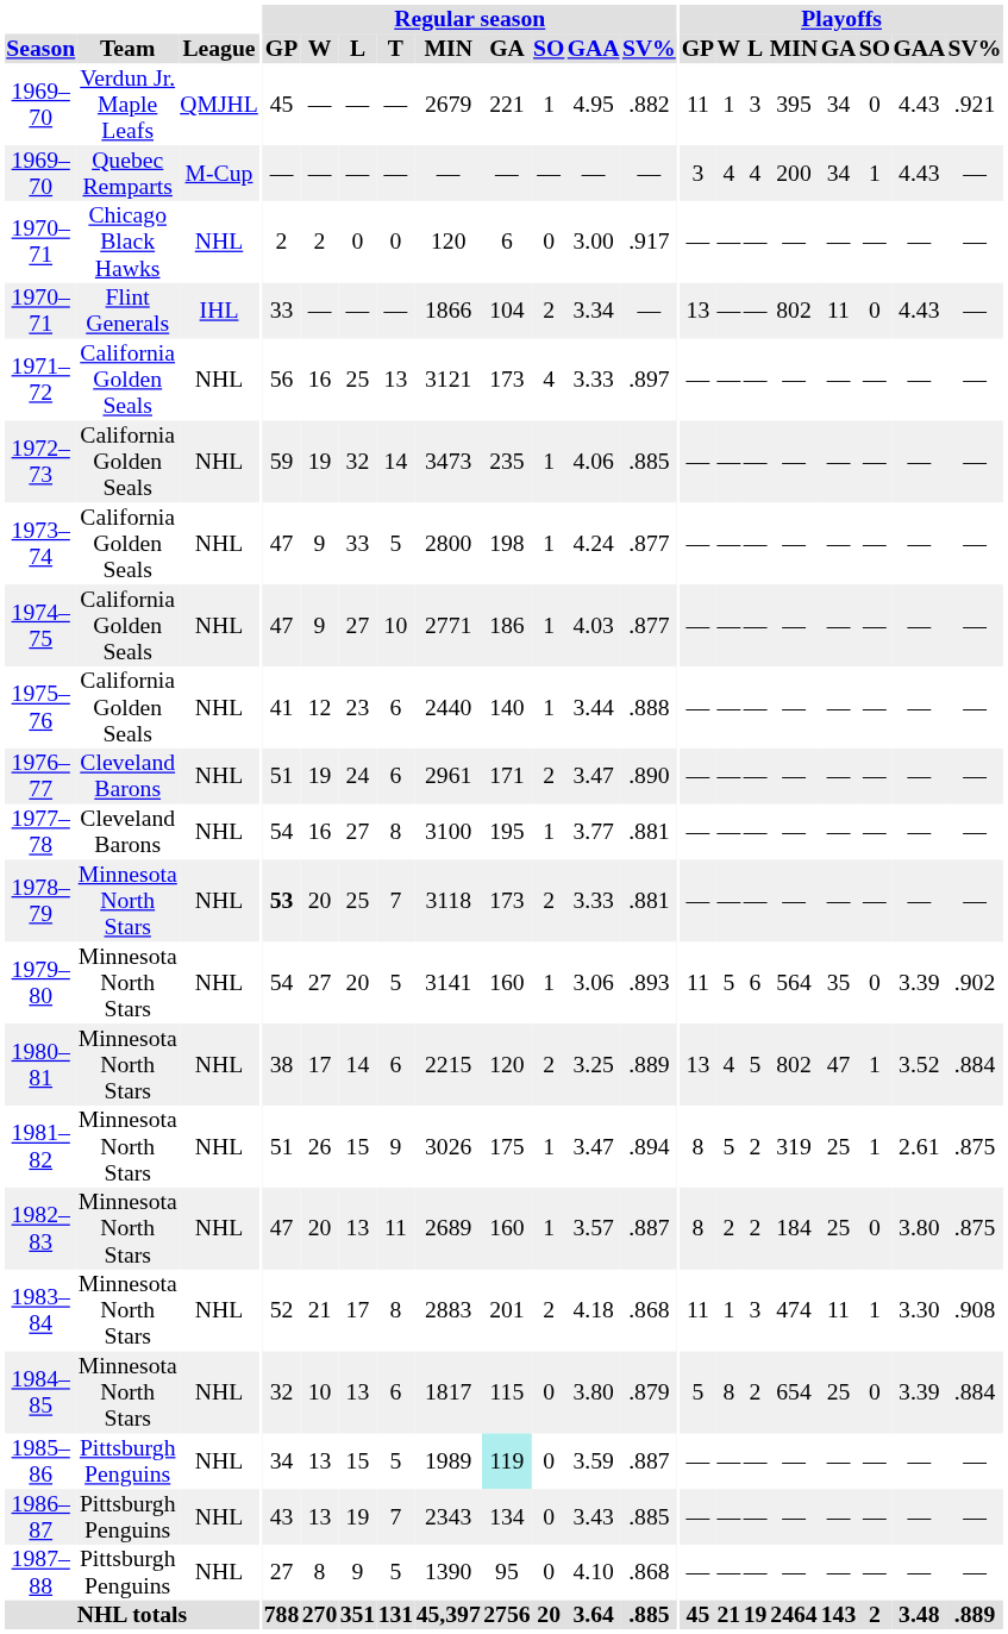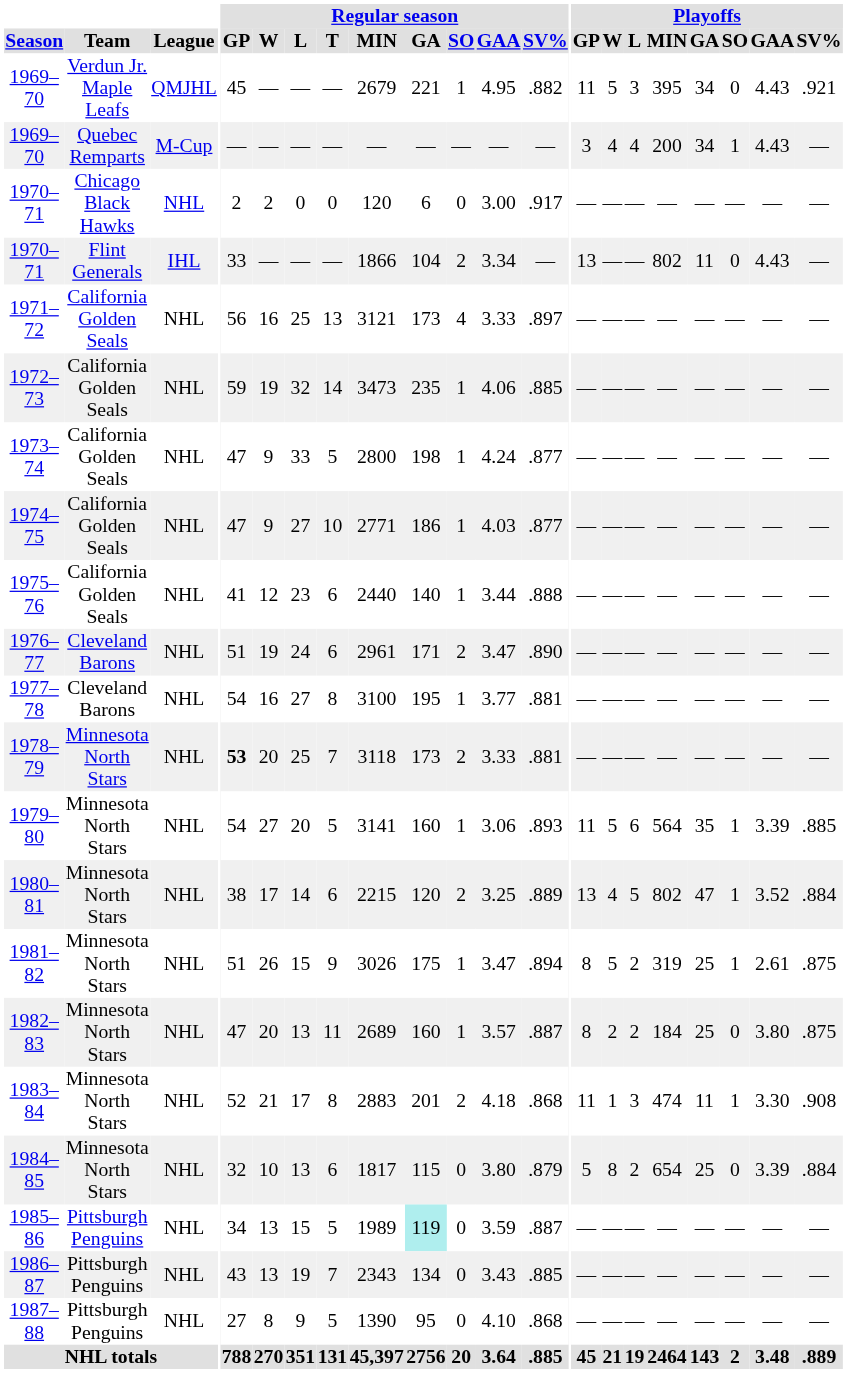1969–70 / Verdun Jr. Maple Leafs | Playoffs / W: 1 -> 5
1979–80 | Playoffs / SO: 0 -> 1
1979–80 | Playoffs / SV%: .902 -> .885
